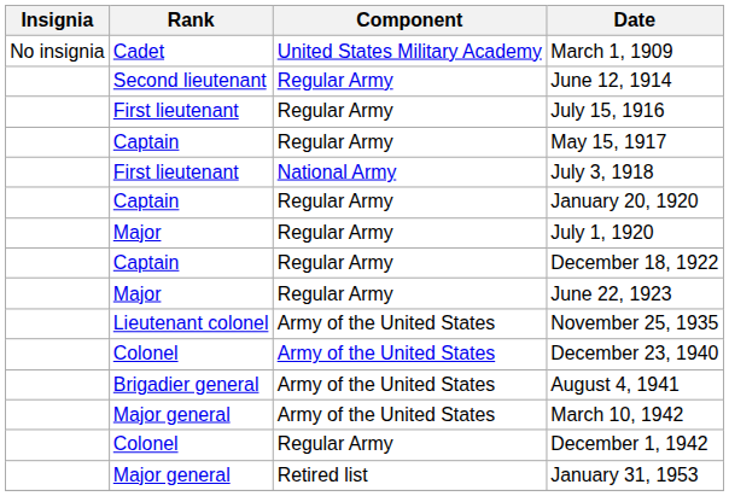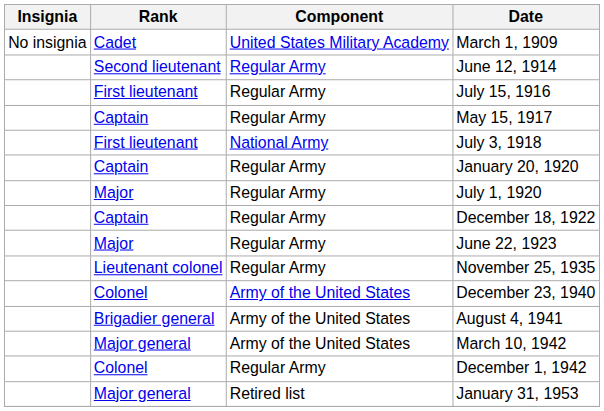November 25, 1935 | Component: Army of the United States -> Regular Army
